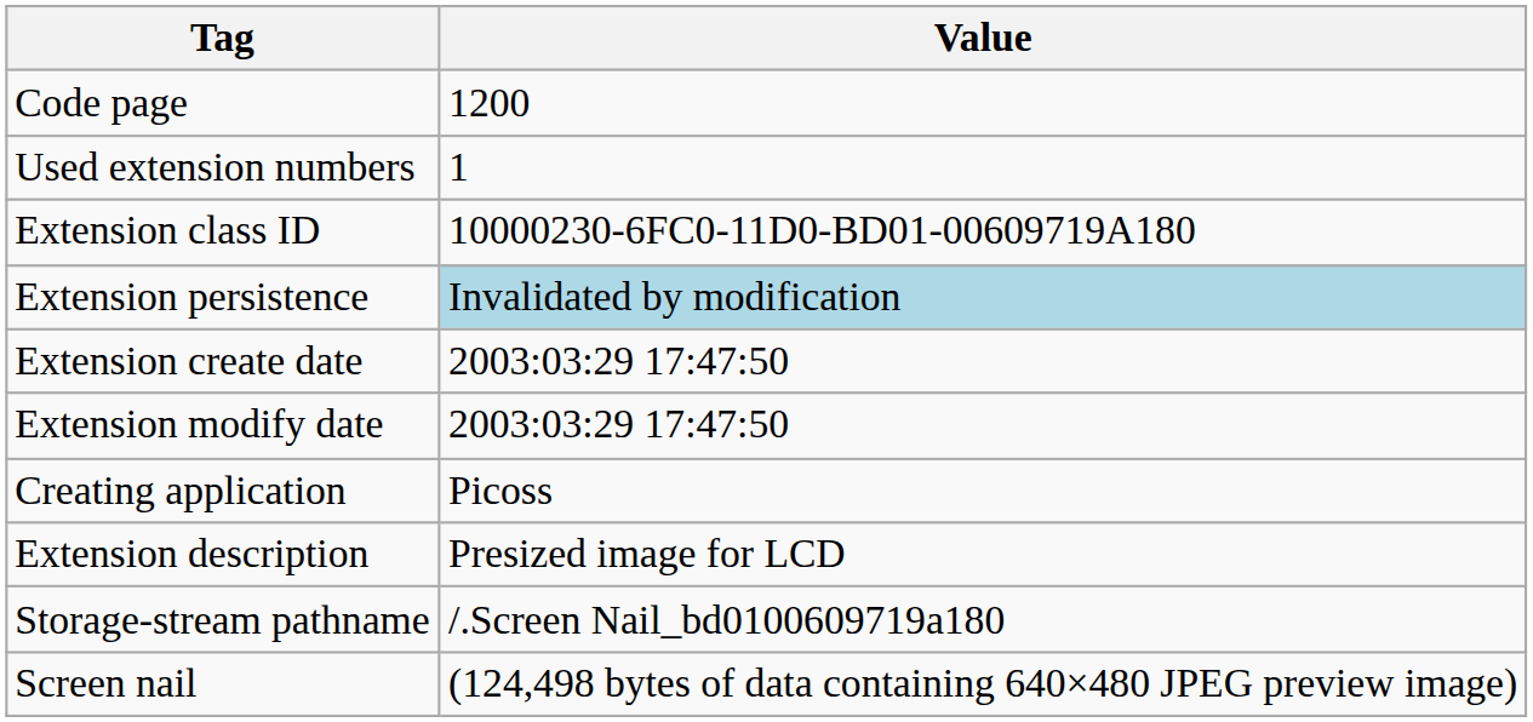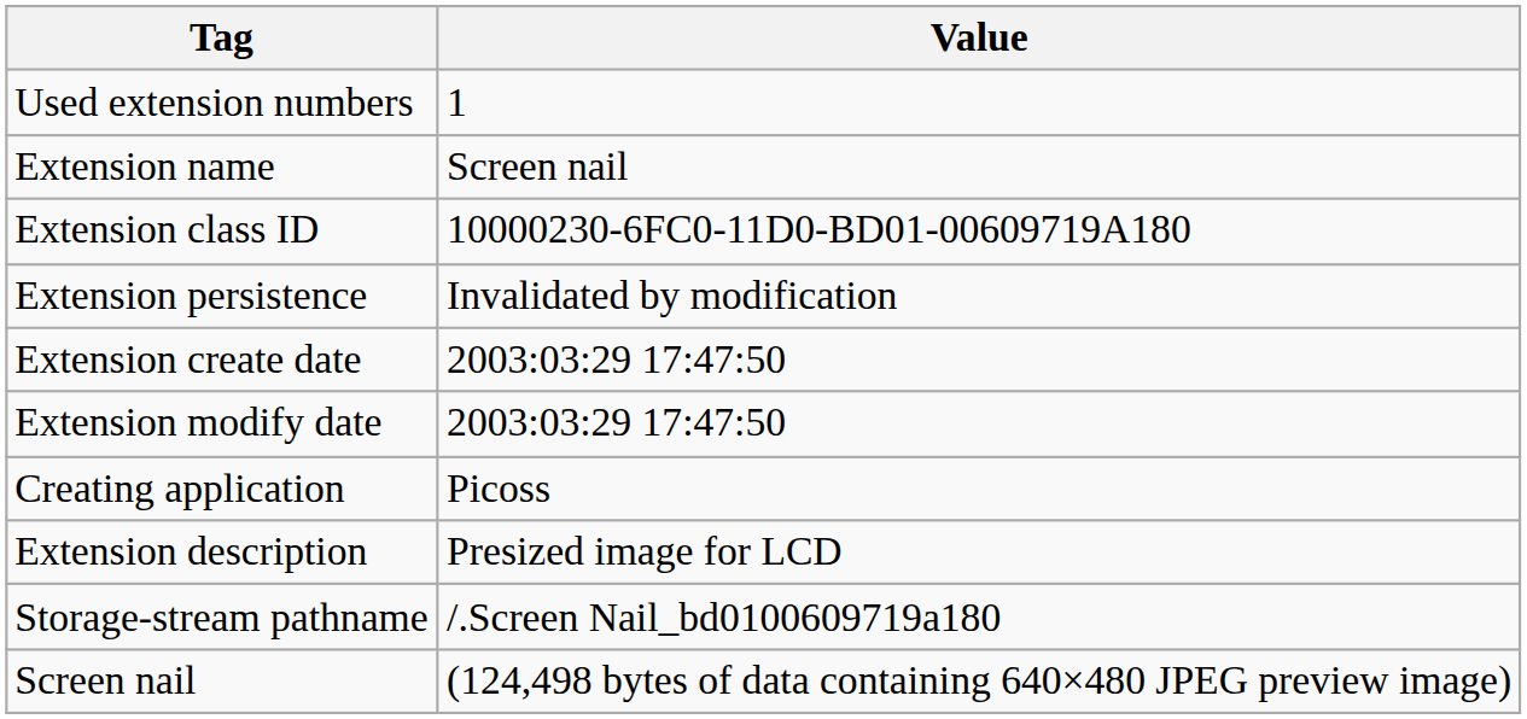- row: Code page | 1200
+ row: Extension name | Screen nail
Extension persistence | Value: lightblue background -> no background
